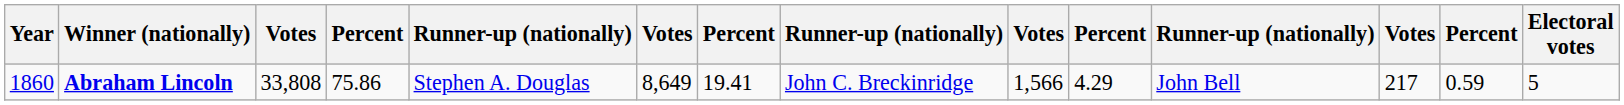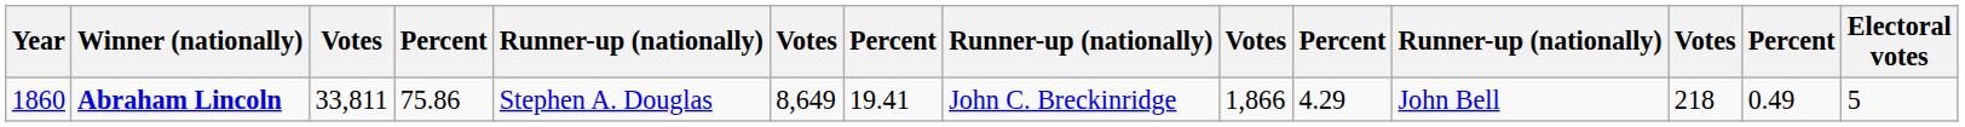Abraham Lincoln | column 3: 33,808 -> 33,811
Abraham Lincoln | column 9: 1,566 -> 1,866
Abraham Lincoln | column 12: 217 -> 218
Abraham Lincoln | column 13: 0.59 -> 0.49
